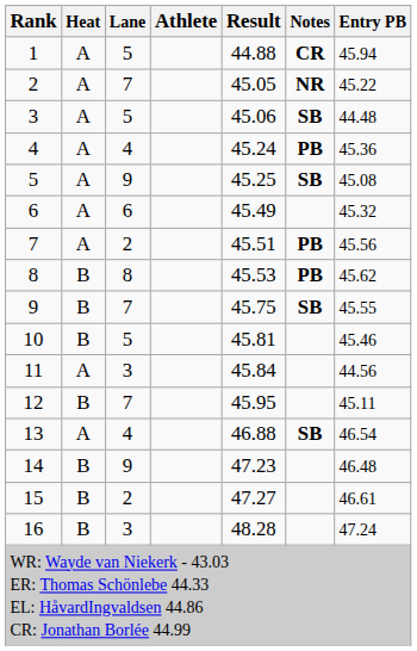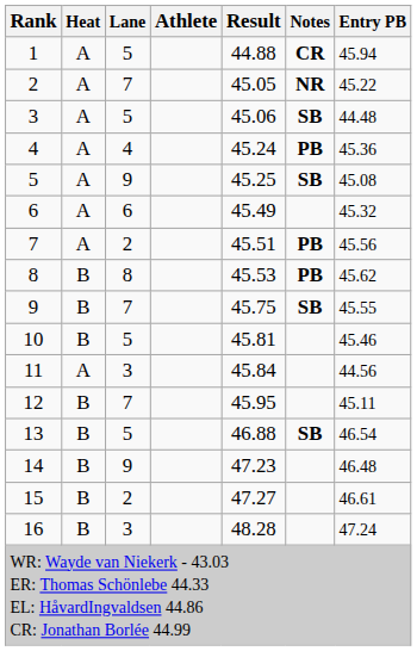13 | Heat: A -> B
13 | Lane: 4 -> 5
